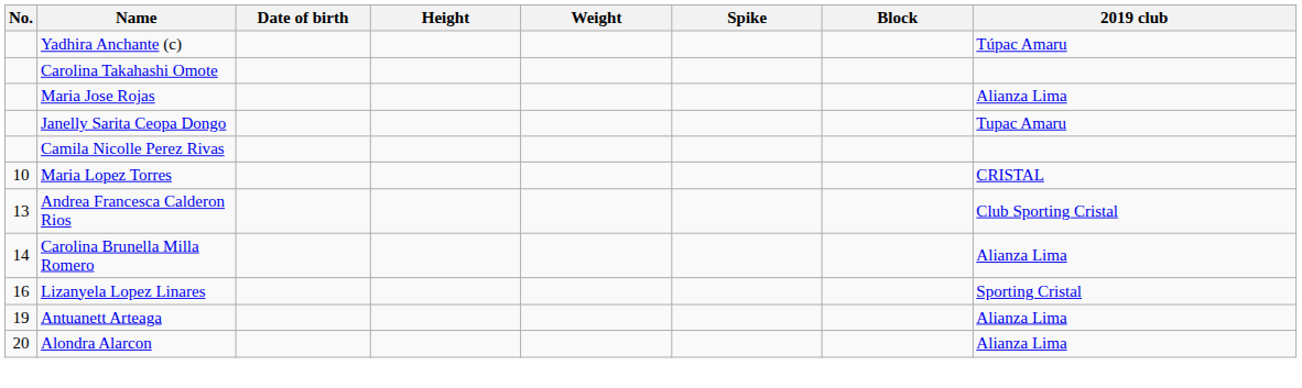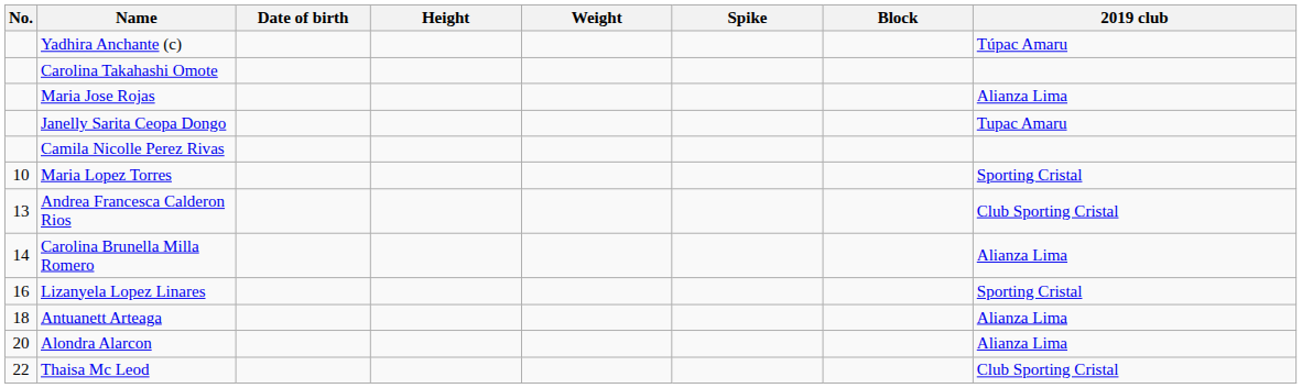Maria Lopez Torres | 2019 club: CRISTAL -> Sporting Cristal
Antuanett Arteaga | No.: 19 -> 18
+ row: 22 | Thaisa Mc Leod | Club Sporting Cristal
